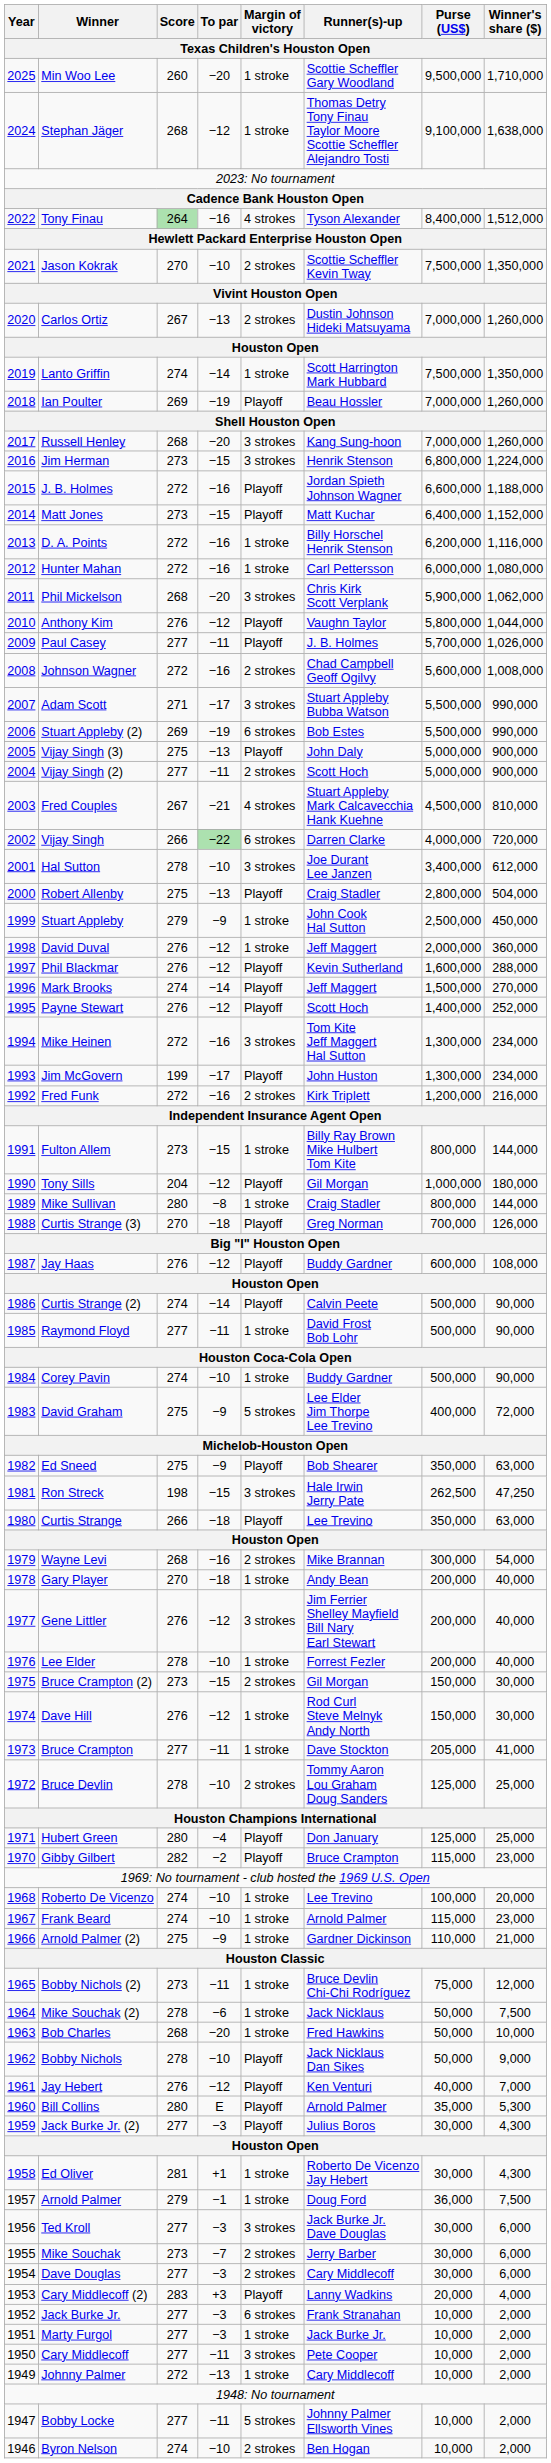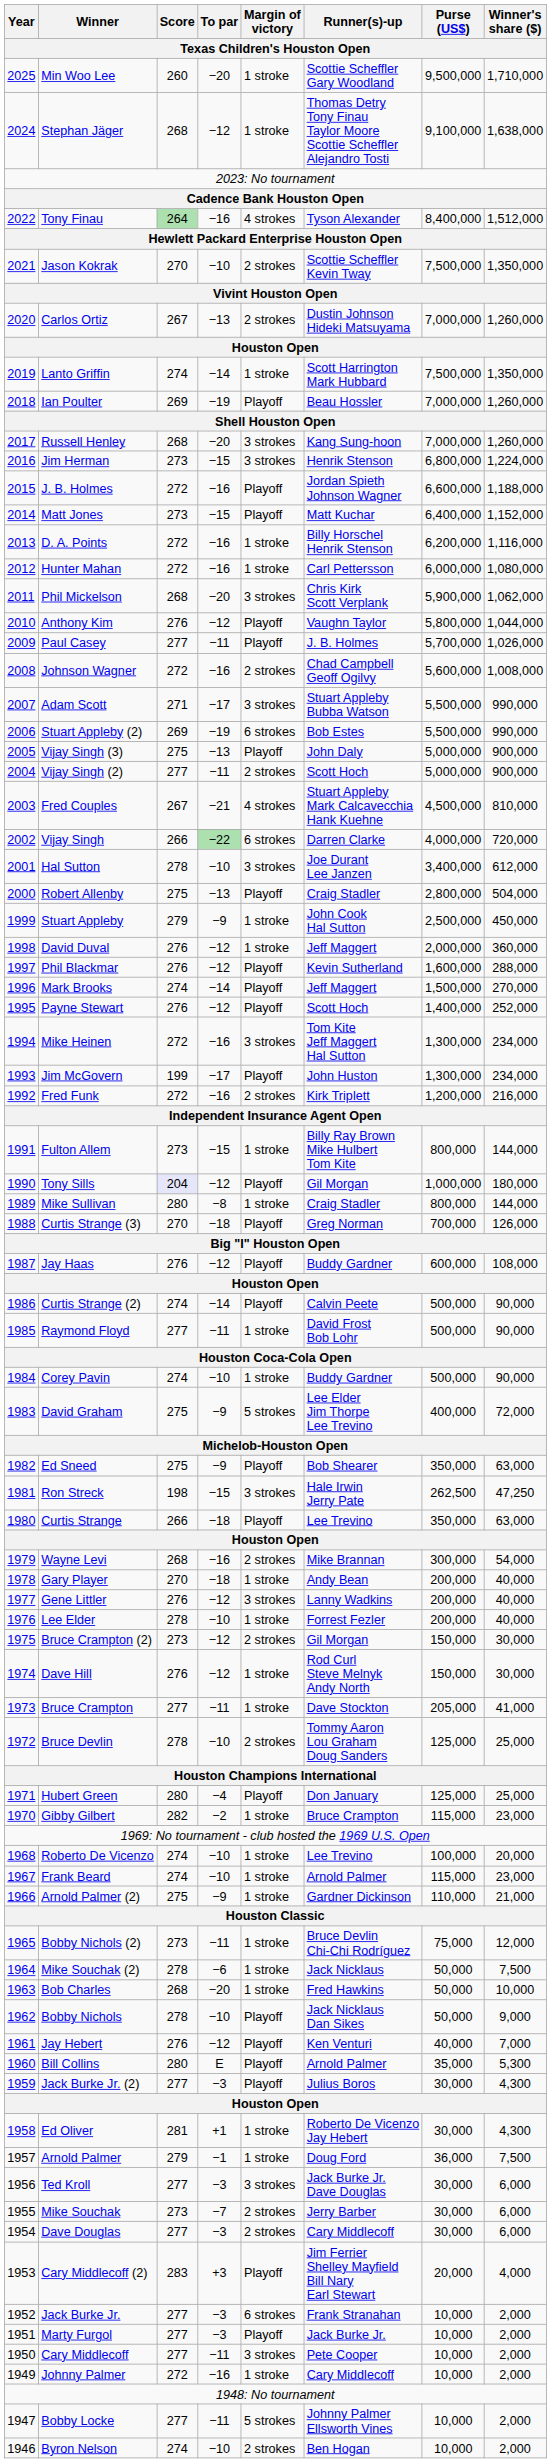Tony Sills | Score: no background -> lavender background
Gene Littler | Runner(s)-up: Jim Ferrier Shelley Mayfield Bill Nary Earl Stewart -> Lanny Wadkins
Bruce Crampton (2) | To par: −15 -> −12
Gibby Gilbert | Margin of victory: Playoff -> 1 stroke
Cary Middlecoff (2) | Runner(s)-up: Lanny Wadkins -> Jim Ferrier Shelley Mayfield Bill Nary Earl Stewart
Marty Furgol | Margin of victory: 1 stroke -> Playoff
Johnny Palmer | To par: −13 -> −16
